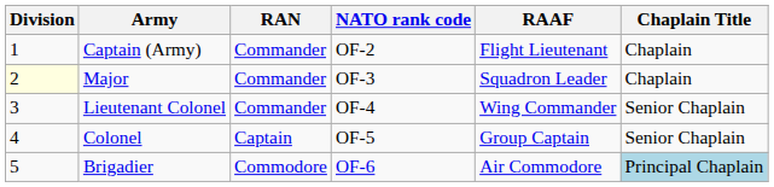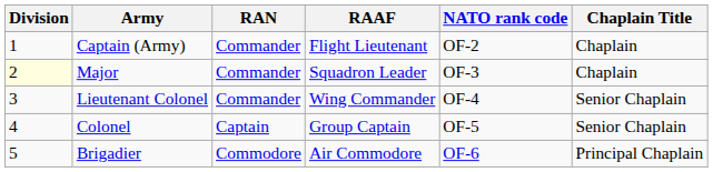columns swapped: RAAF <-> NATO rank code
Brigadier | Chaplain Title: lightblue background -> no background
